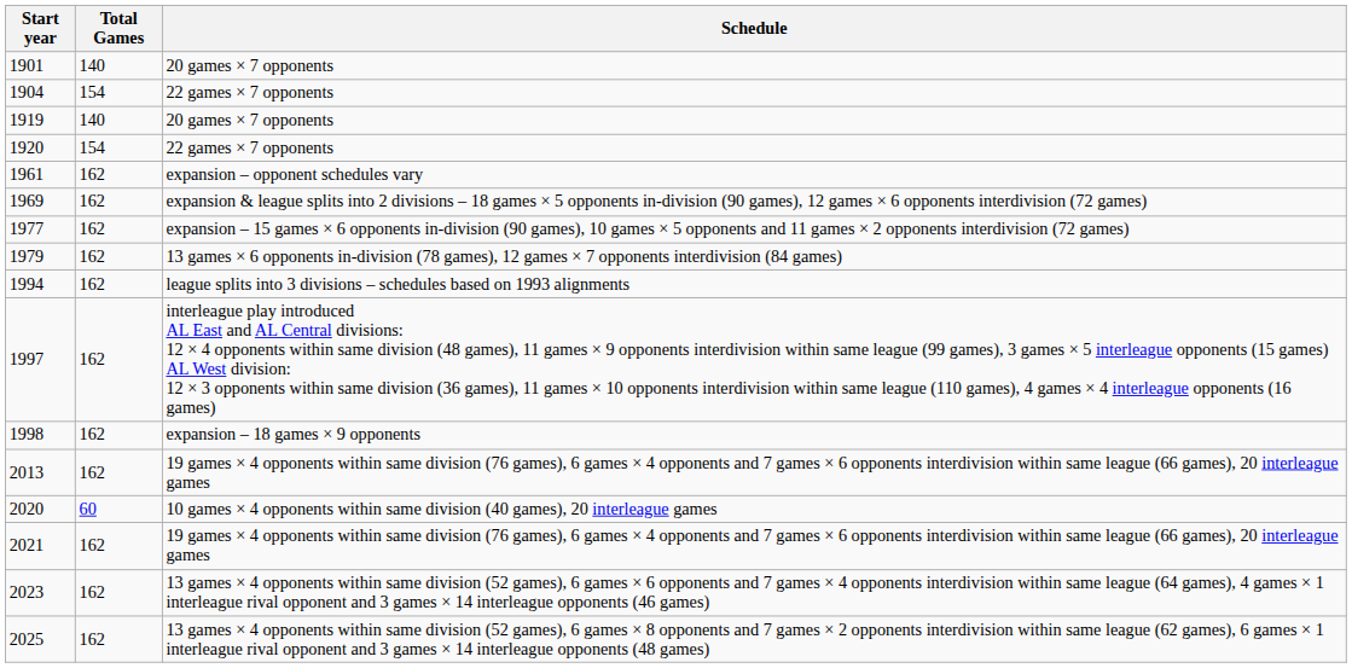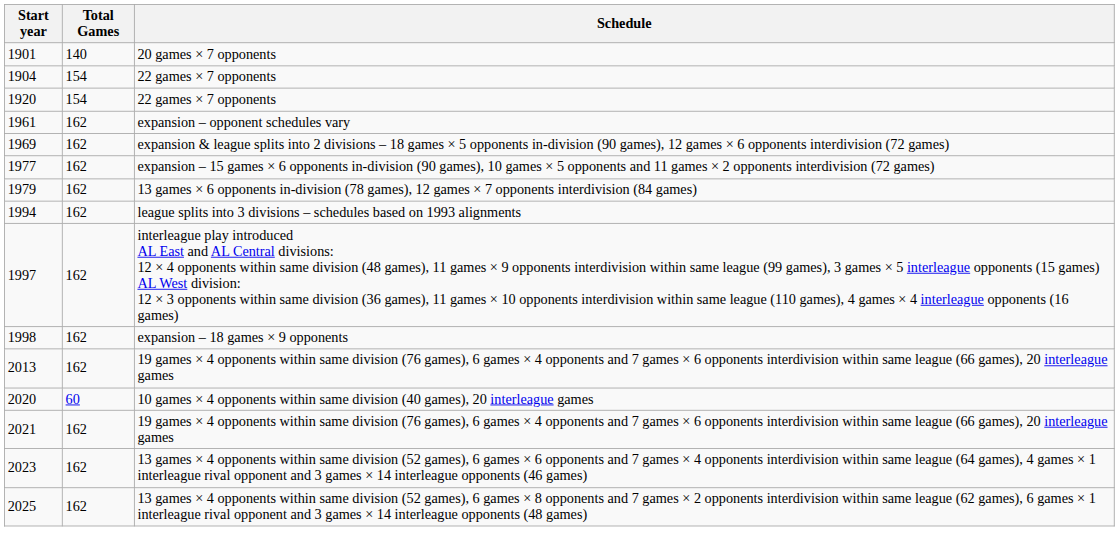- row: 1919 | 140 | 20 games × 7 opponents
